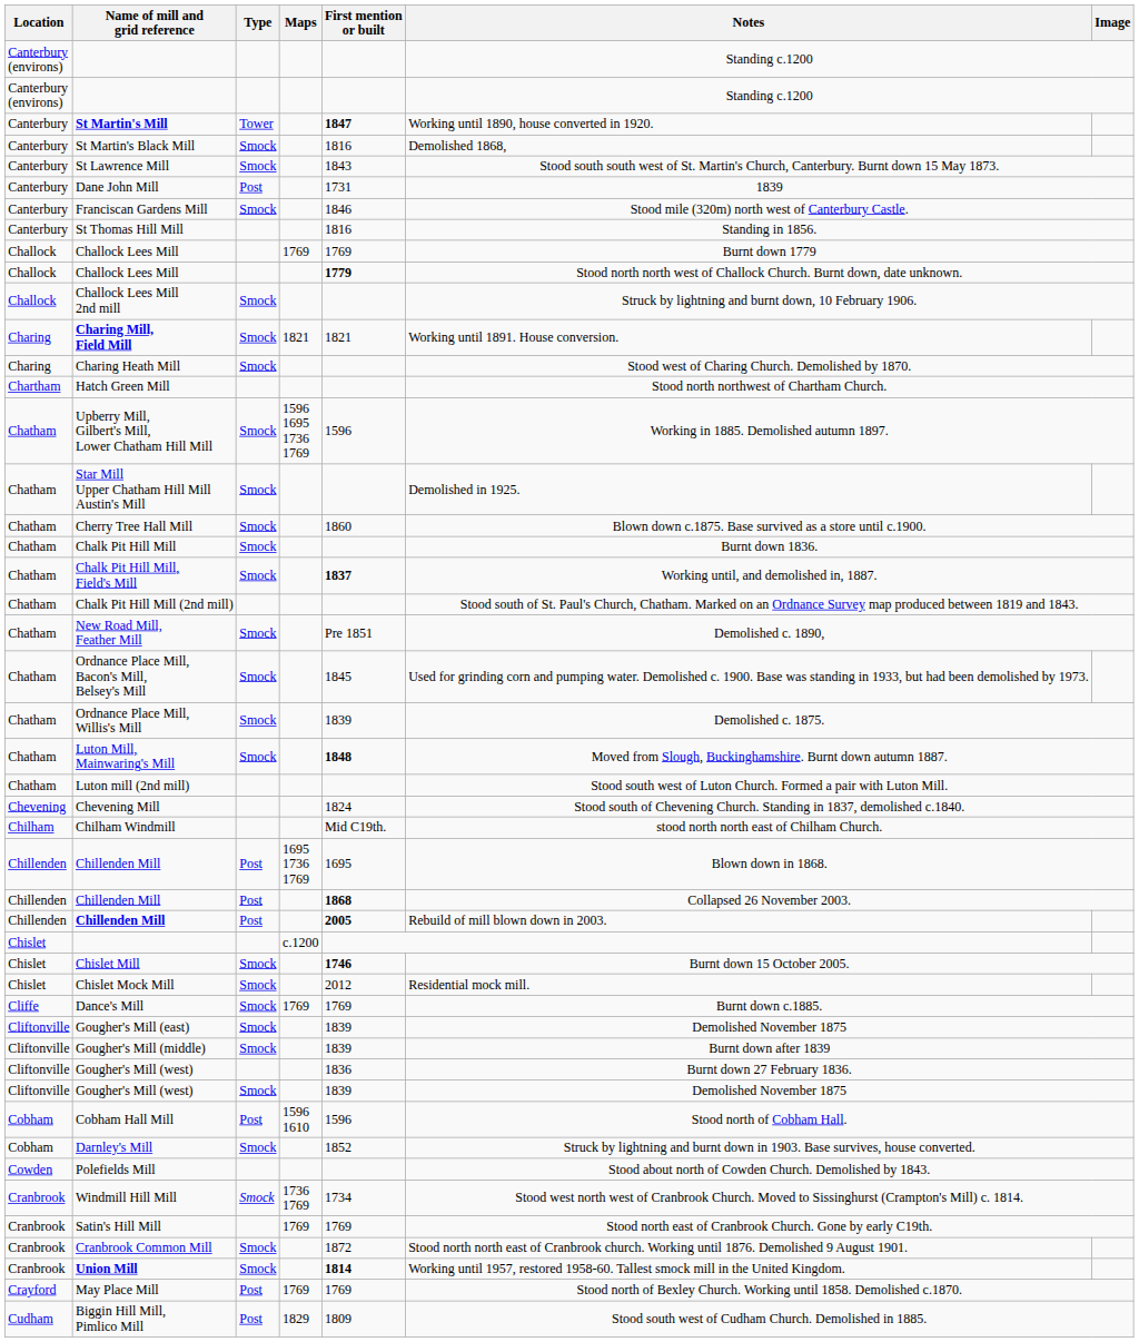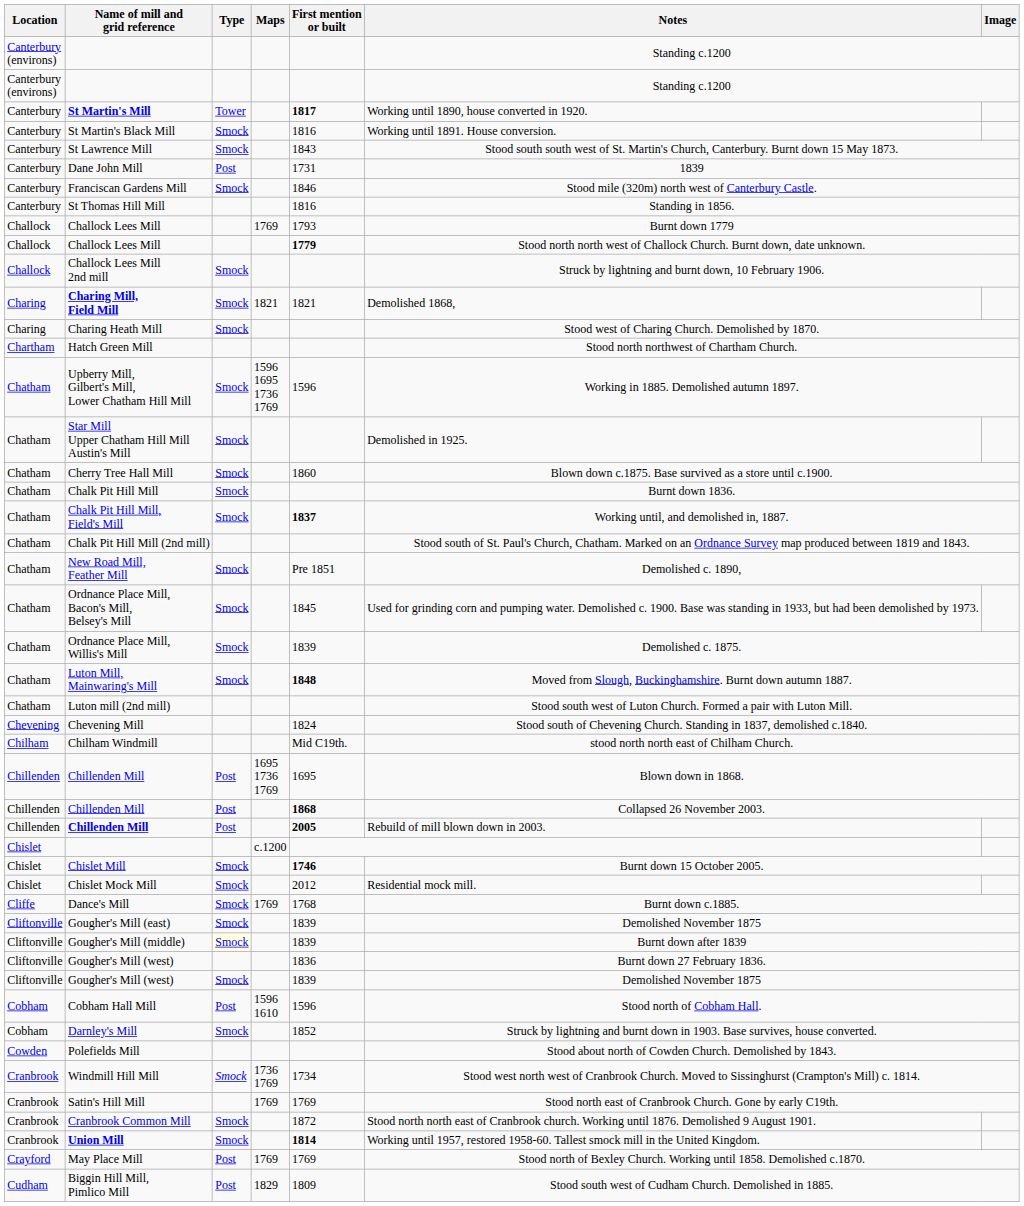St Martin's Mill | First mention or built: 1847 -> 1817
St Martin's Black Mill | Notes: Demolished 1868, -> Working until 1891. House conversion.
Challock Lees Mill / 1769 | First mention or built: 1769 -> 1793
Charing Mill, Field Mill | Notes: Working until 1891. House conversion. -> Demolished 1868,
Dance's Mill | First mention or built: 1769 -> 1768
Gougher's Mill (middle) | Type: no background -> lightyellow background
